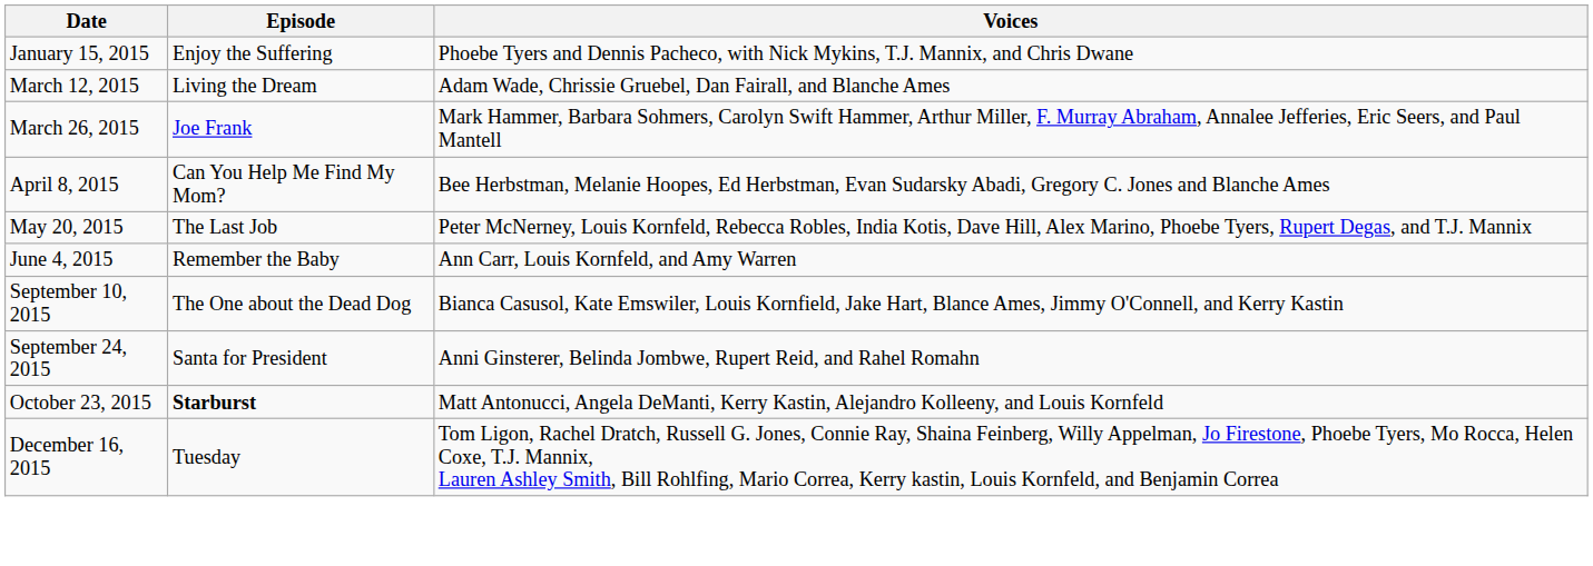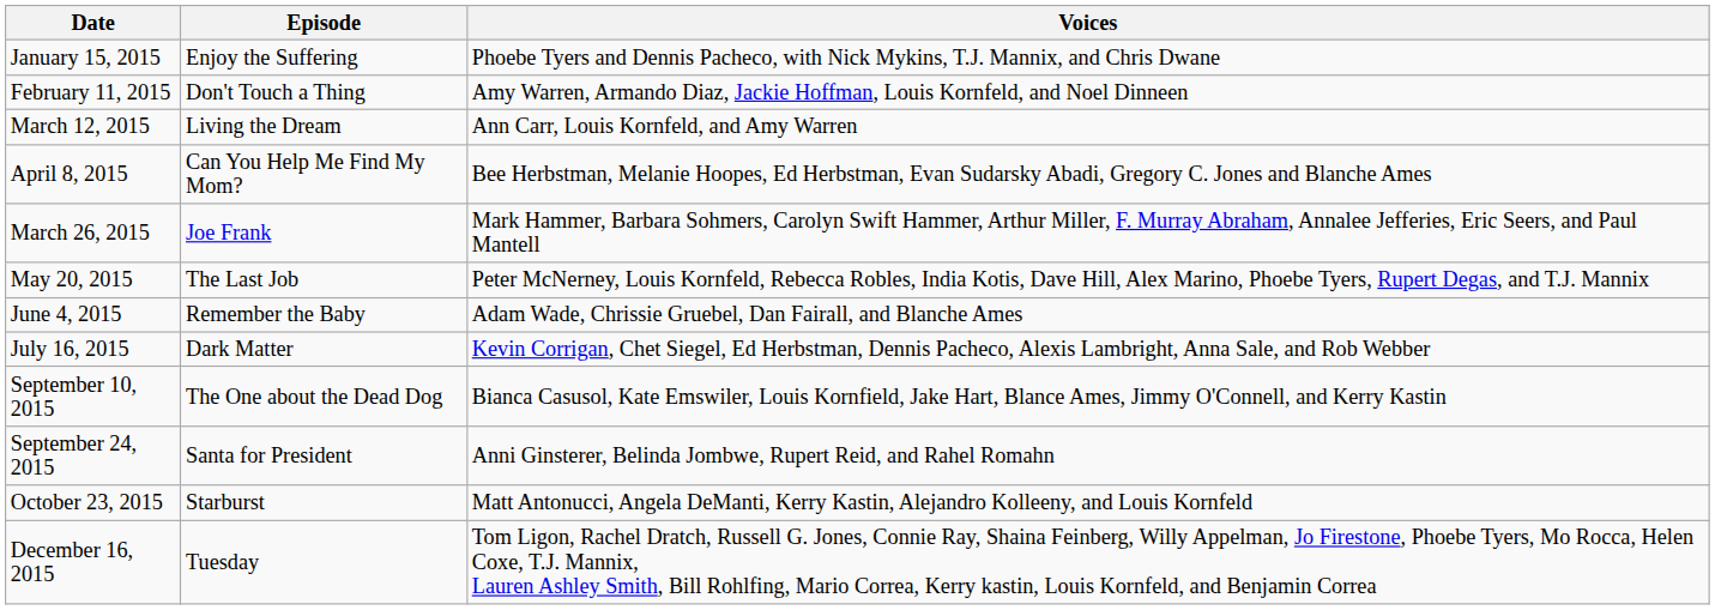+ row: February 11, 2015 | Don't Touch a Thing | Amy Warren, Armando Diaz, Jackie Hoffman, Louis Kornfeld, and Noel Dinneen
March 12, 2015 | Voices: Adam Wade, Chrissie Gruebel, Dan Fairall, and Blanche Ames -> Ann Carr, Louis Kornfeld, and Amy Warren
rows swapped: March 26, 2015 <-> April 8, 2015
June 4, 2015 | Voices: Ann Carr, Louis Kornfeld, and Amy Warren -> Adam Wade, Chrissie Gruebel, Dan Fairall, and Blanche Ames
+ row: July 16, 2015 | Dark Matter | Kevin Corrigan, Chet Siegel, Ed Herbstman, Dennis Pacheco, Alexis Lambright, Anna Sale, and Rob Webber
October 23, 2015 | Episode: bold -> normal
